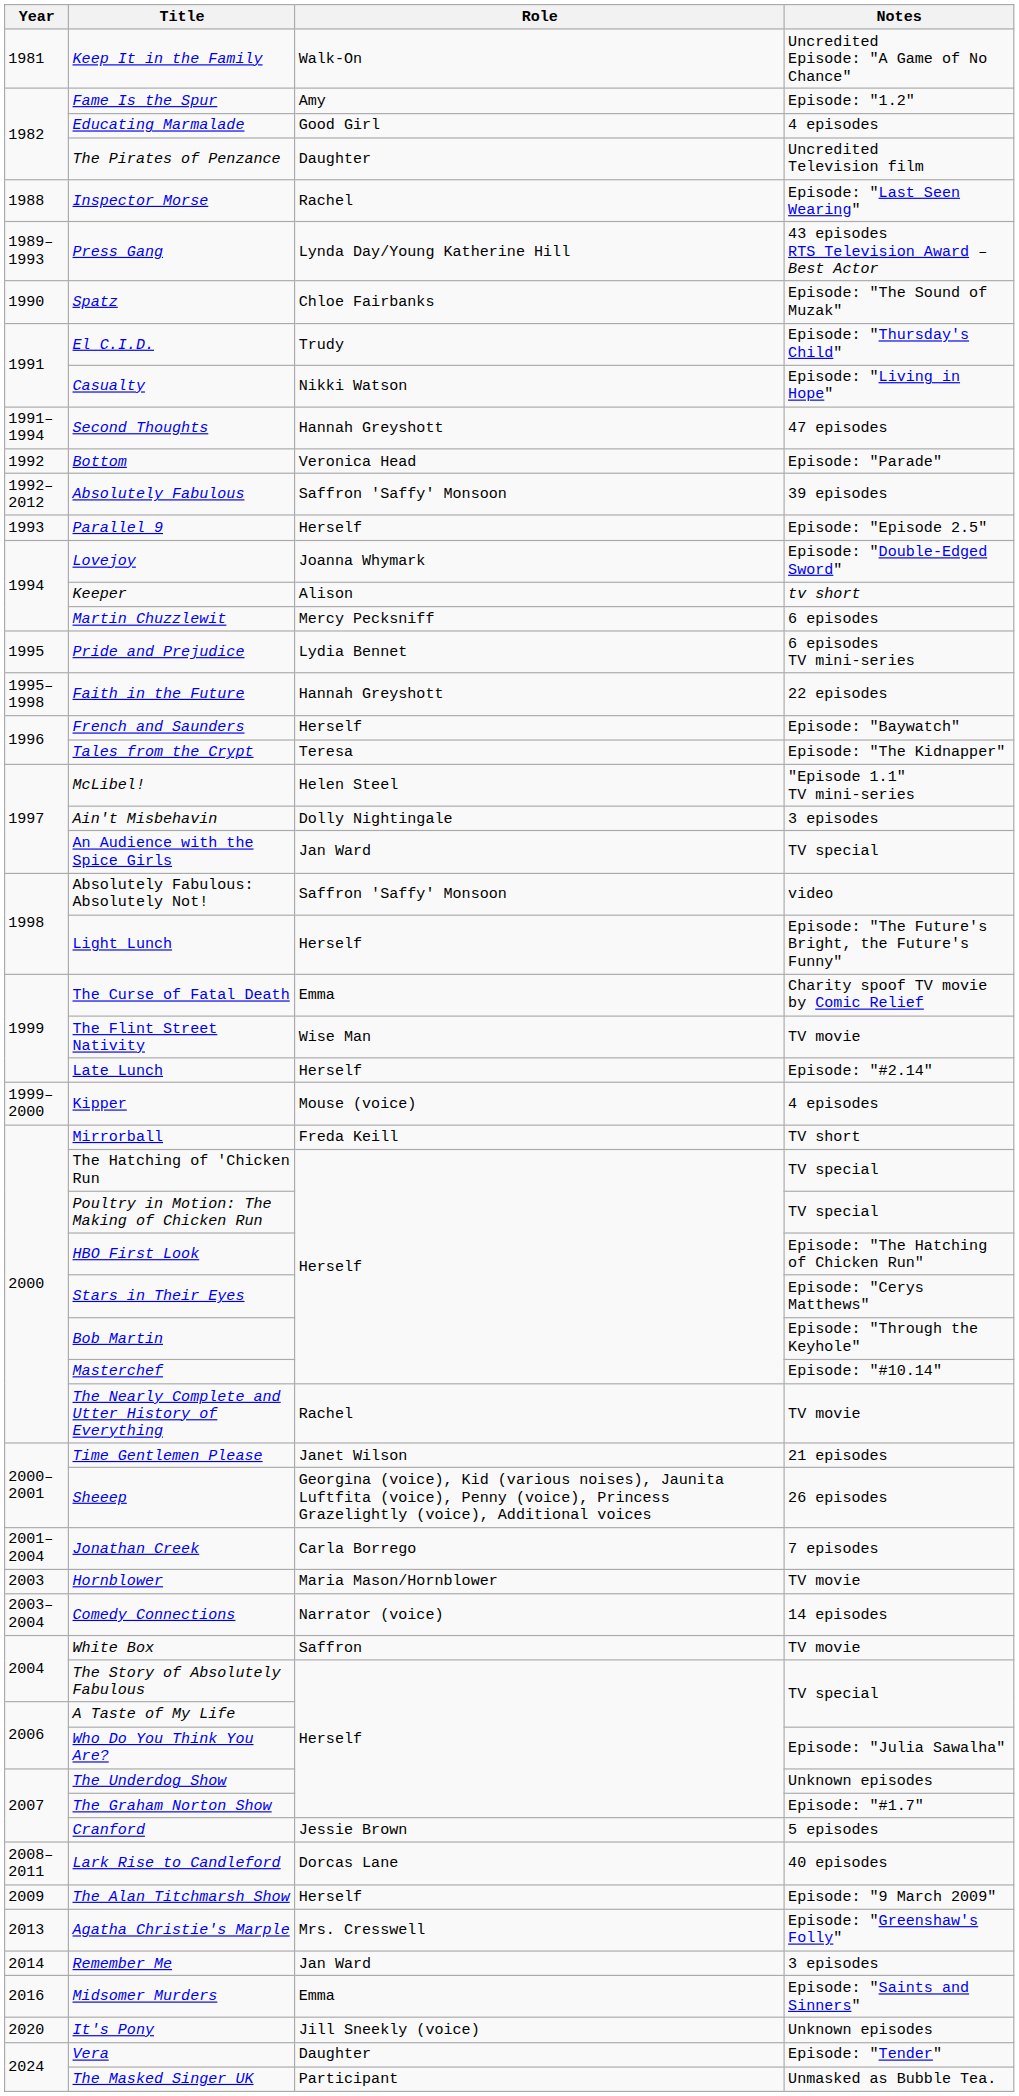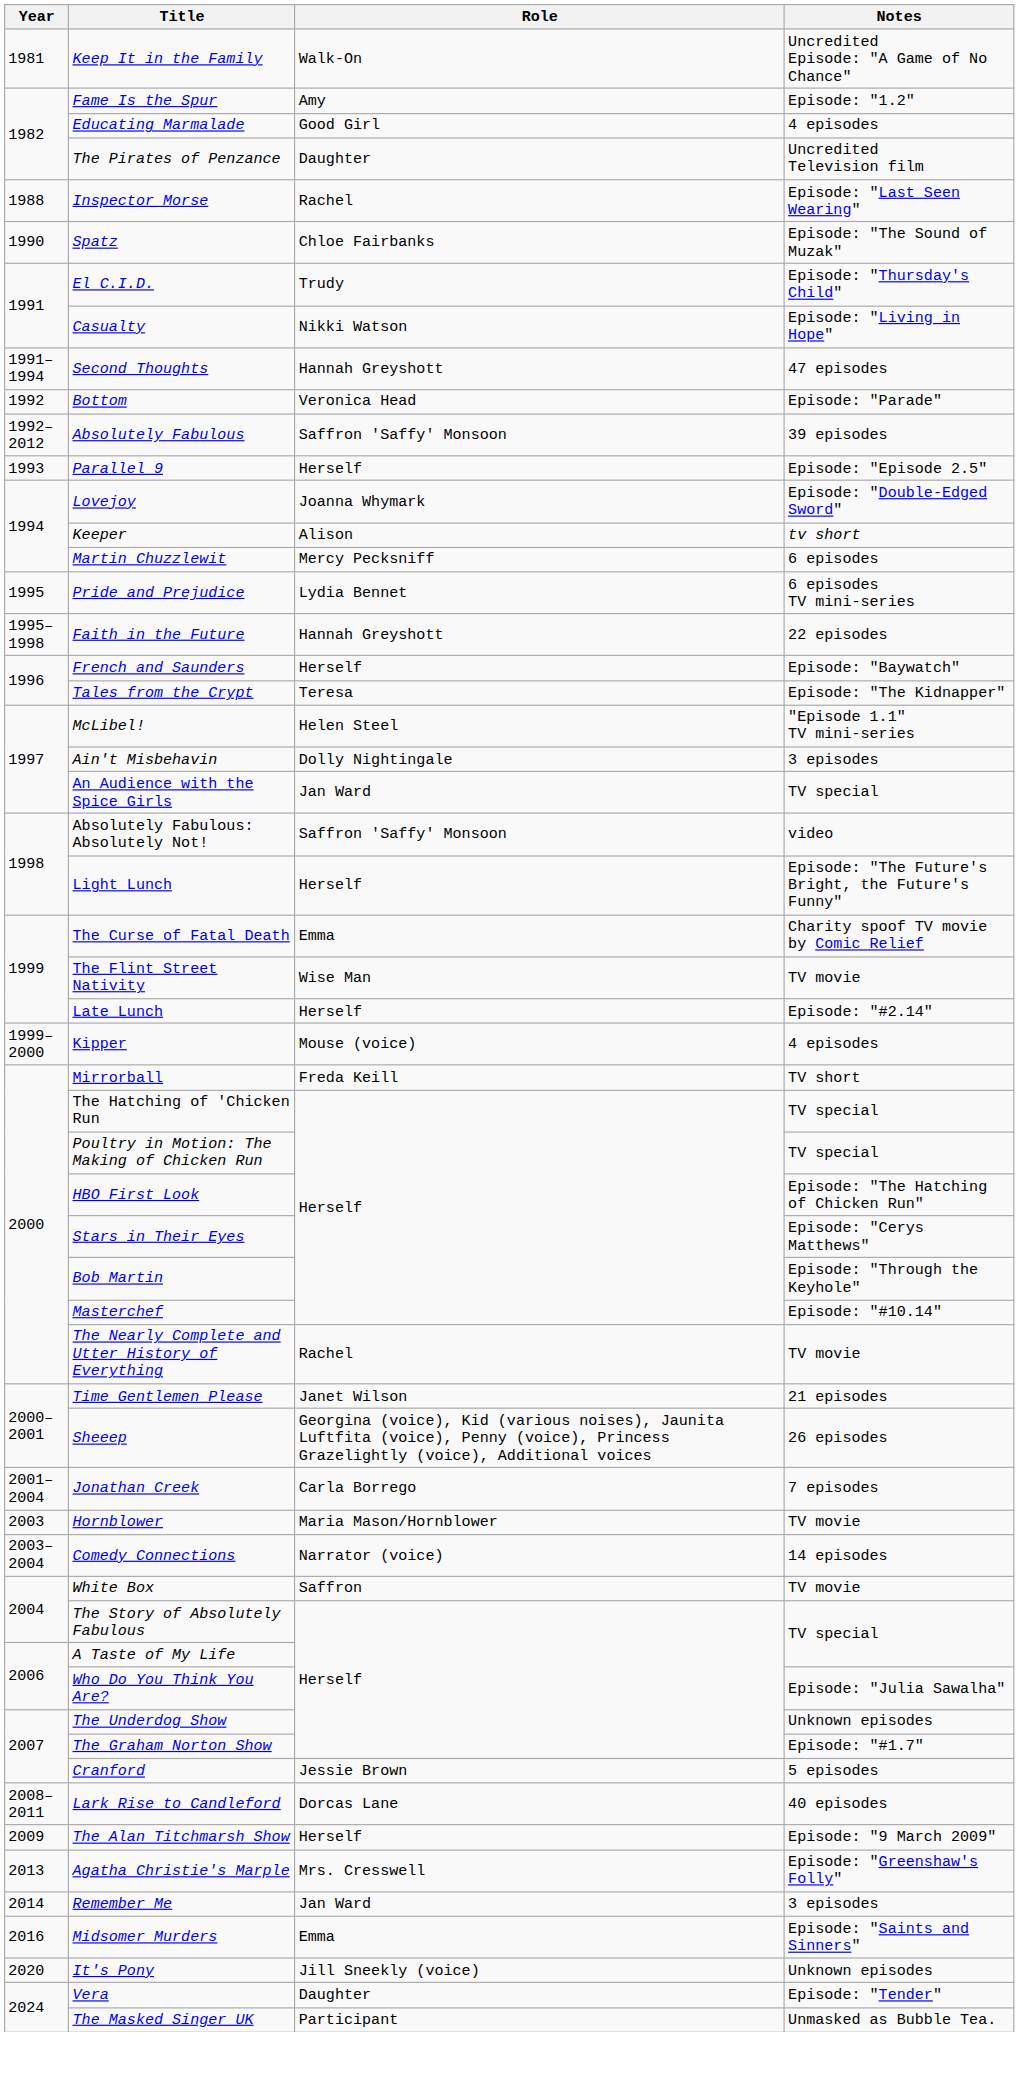- row: 1989–1993 | Press Gang | Lynda Day/Young Katherine Hill | 43 episodes RTS Television Award – Best Actor
